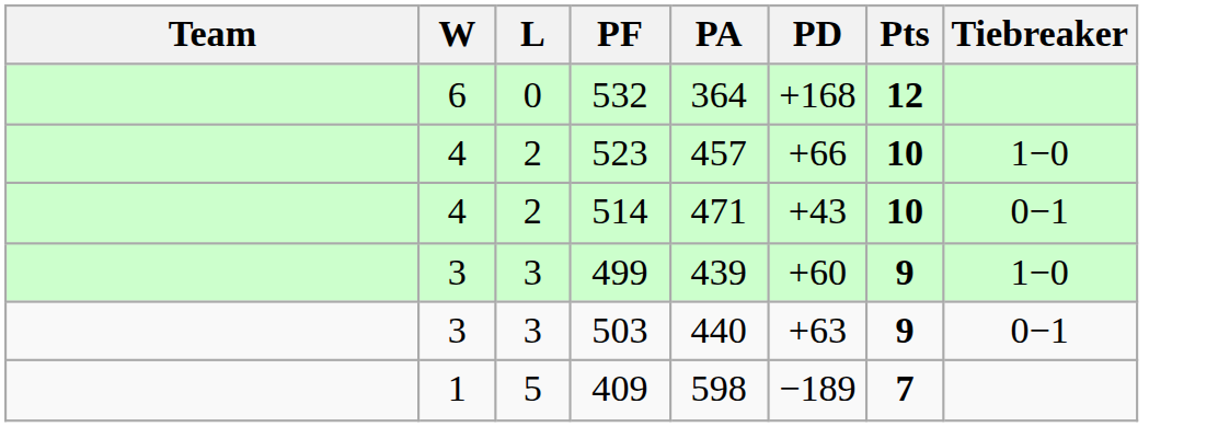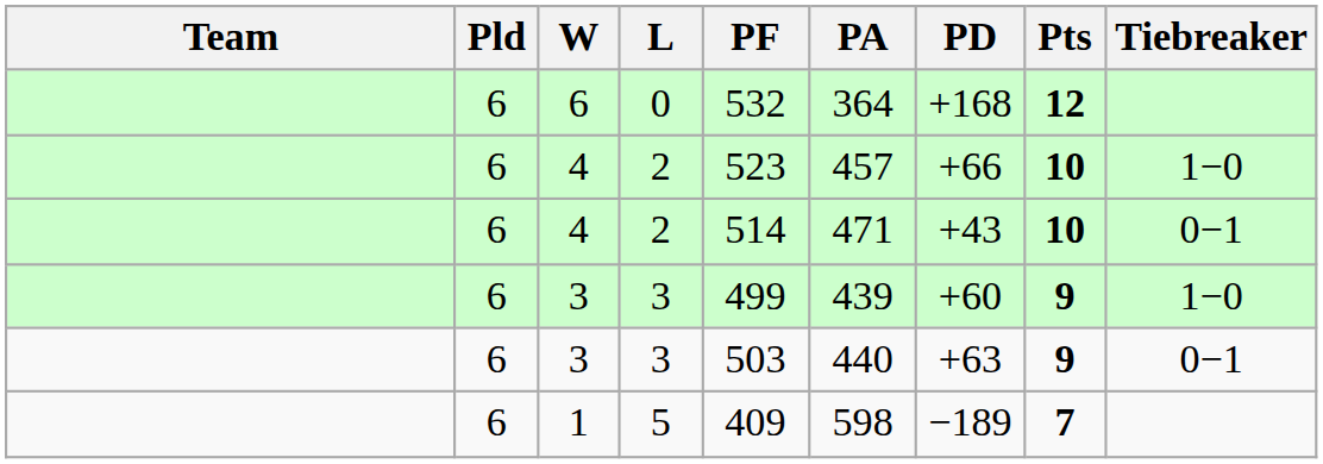+ column: Pld | 6 | 6 | 6 | 6 | 6 | 6
